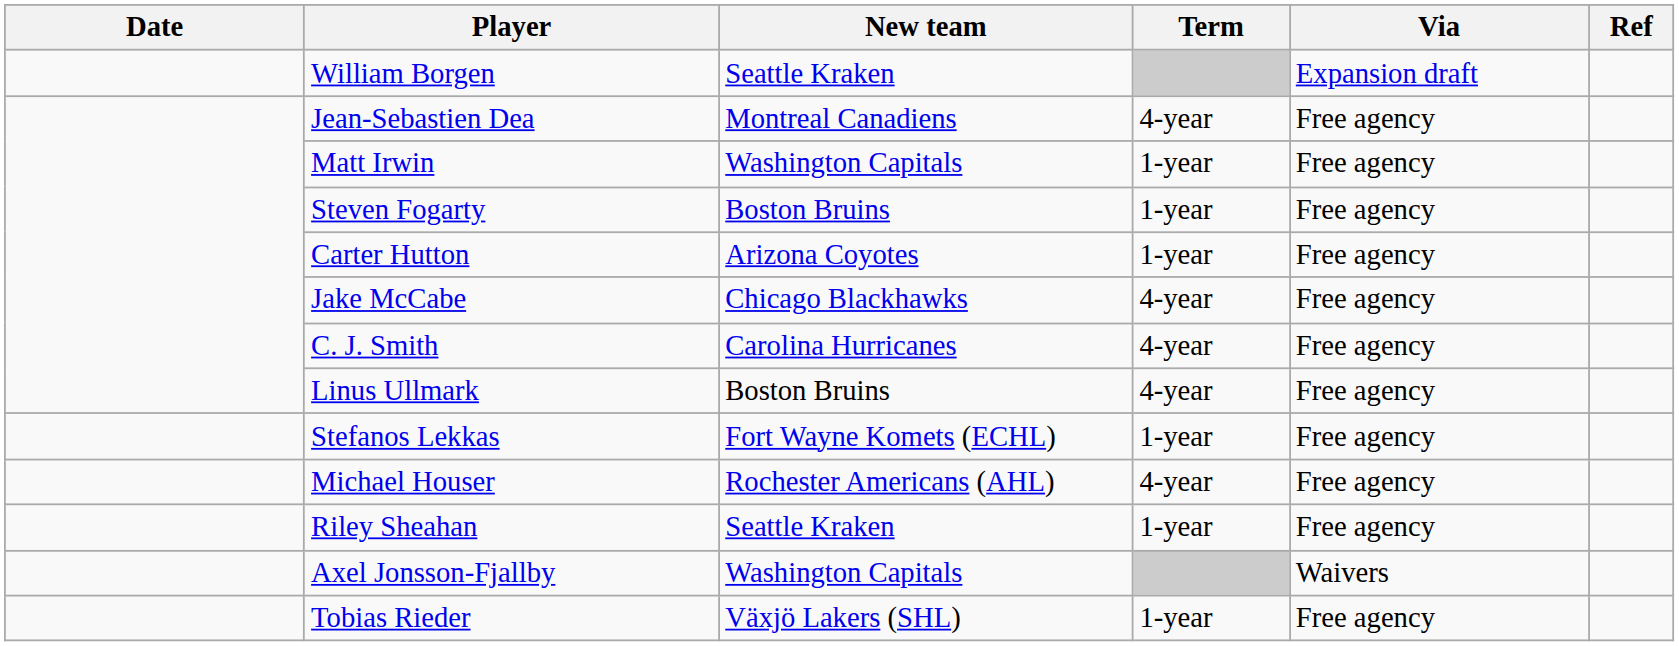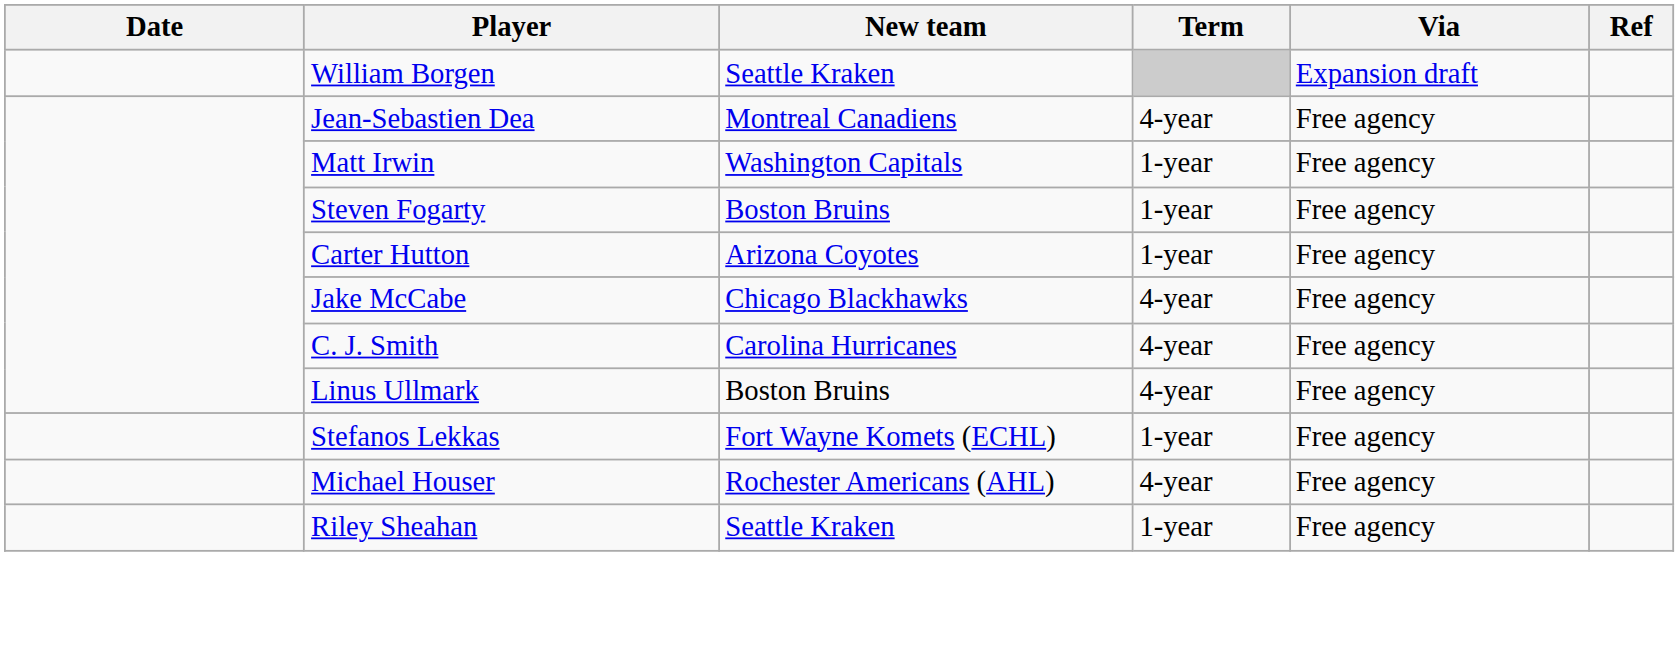- row: Axel Jonsson-Fjallby | Washington Capitals | Waivers
- row: Tobias Rieder | Växjö Lakers (SHL) | 1-year | Free agency
